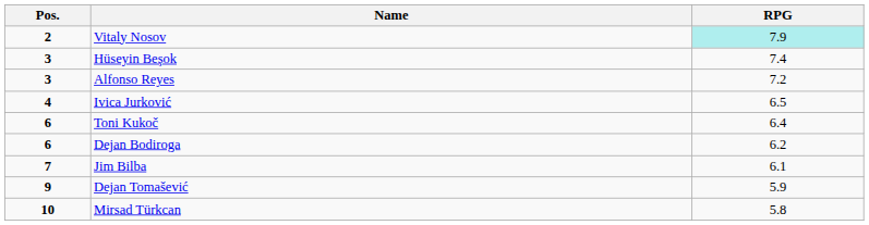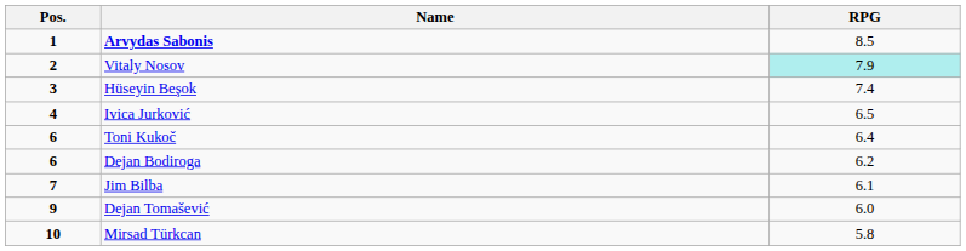+ row: 1 | Arvydas Sabonis | 8.5
- row: 3 | Alfonso Reyes | 7.2
Dejan Tomašević | RPG: 5.9 -> 6.0
